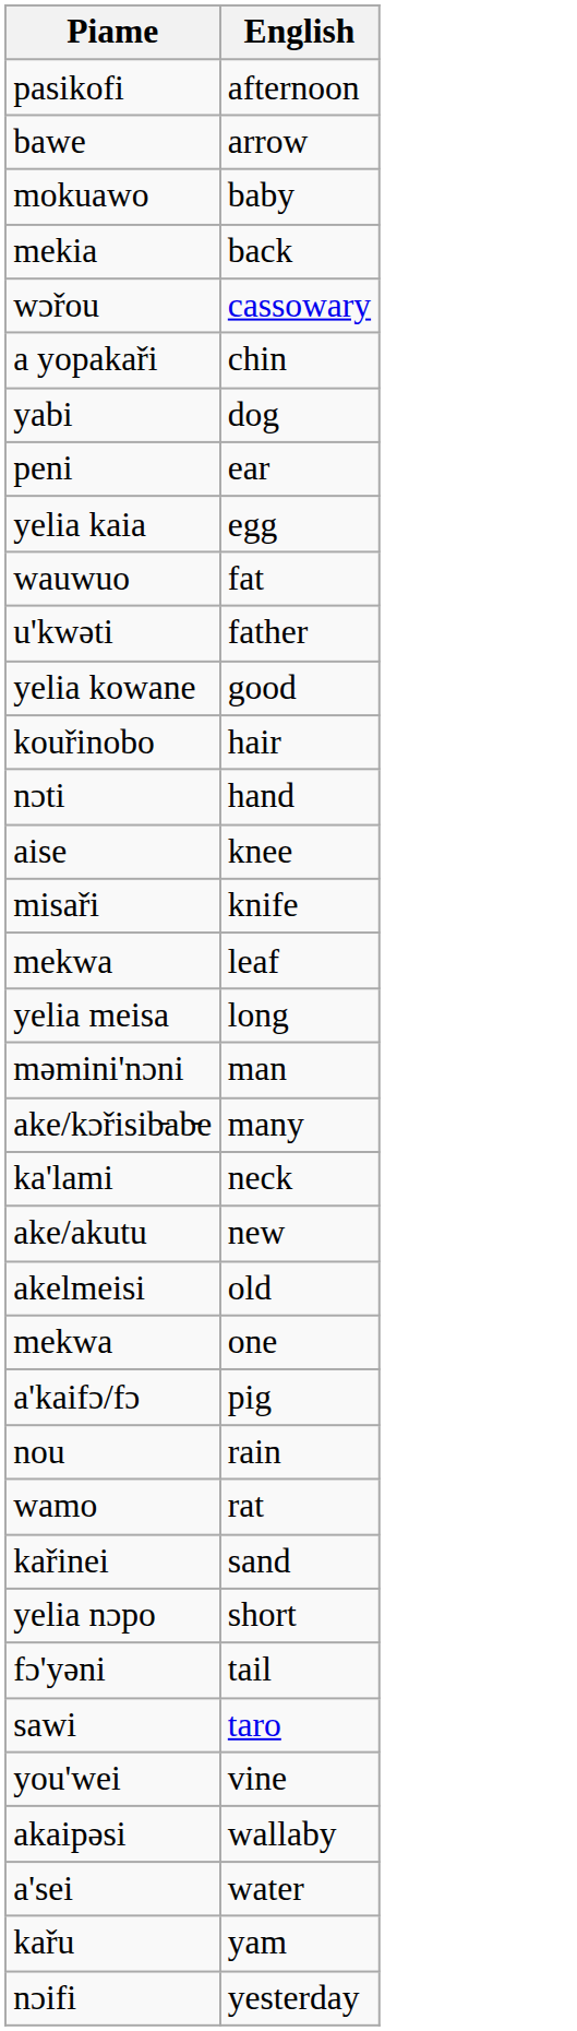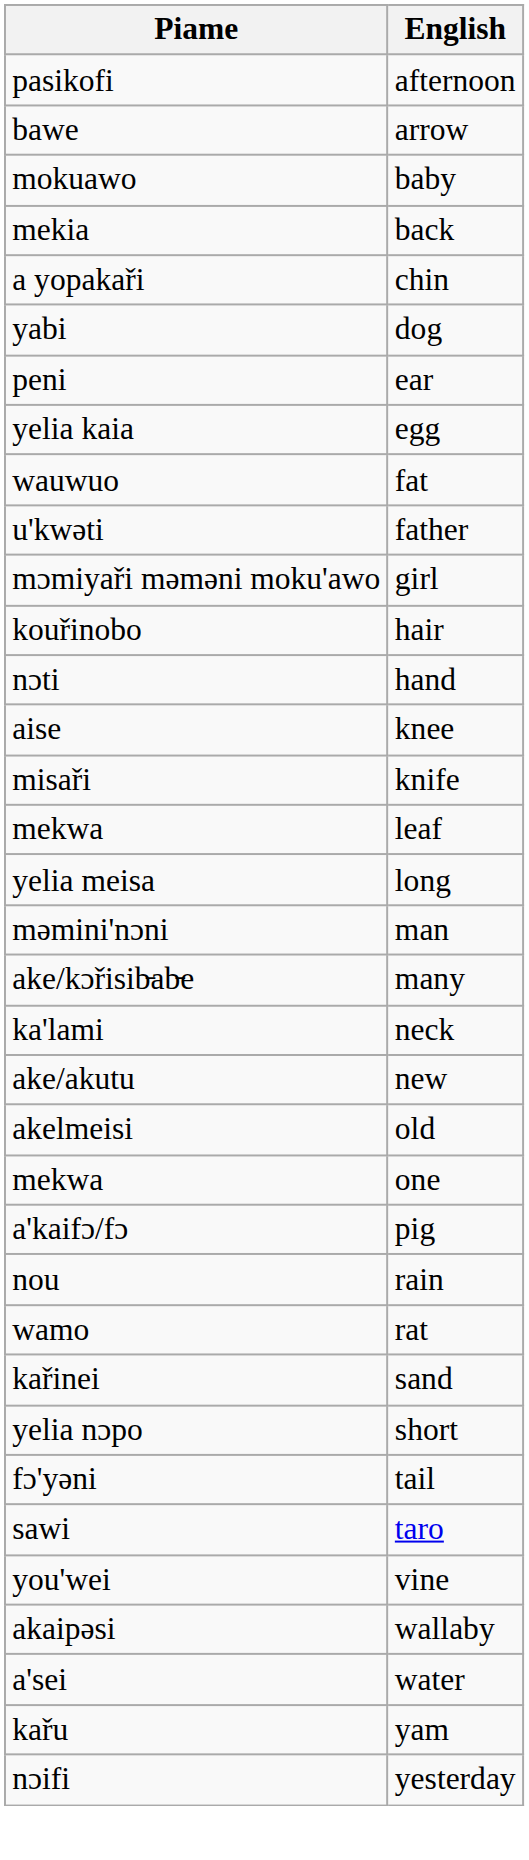- row: wɔřou | cassowary
+ row: mɔmiyaři məməni moku'awo | girl
- row: yelia kowane | good
